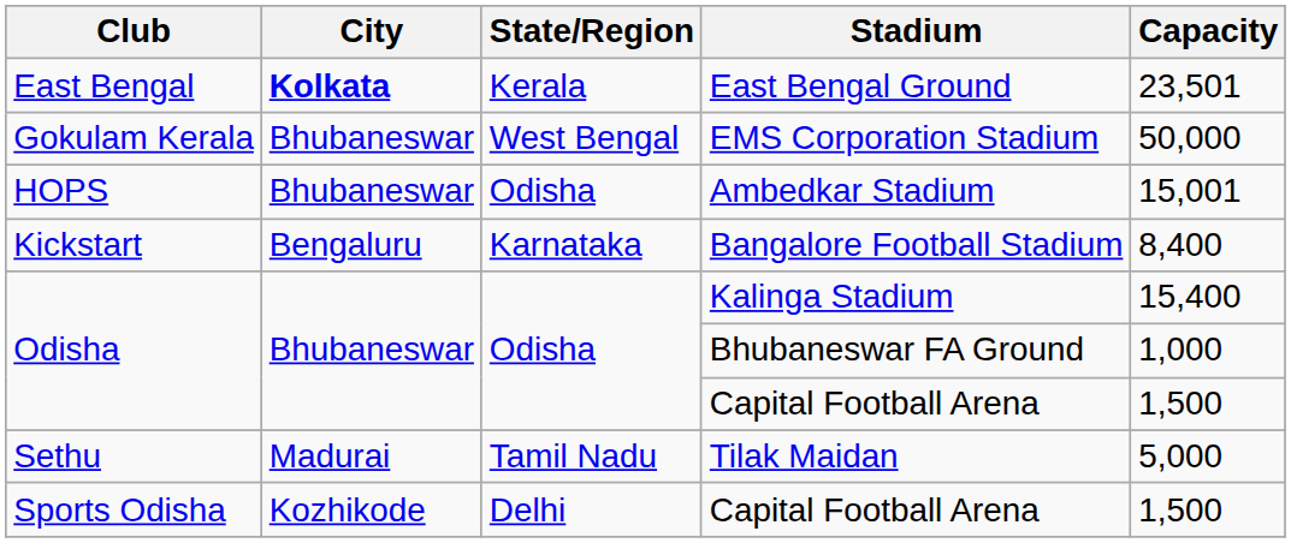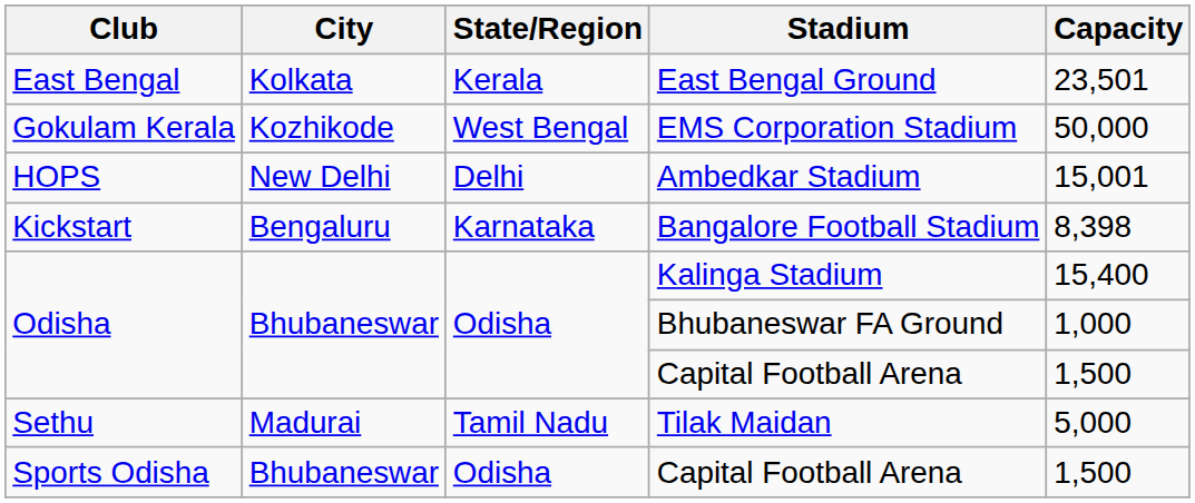East Bengal Ground | City: bold -> normal
EMS Corporation Stadium | City: Bhubaneswar -> Kozhikode
Ambedkar Stadium | City: Bhubaneswar -> New Delhi
Ambedkar Stadium | State/Region: Odisha -> Delhi
Bangalore Football Stadium | Capacity: 8,400 -> 8,398
Sports Odisha / Capital Football Arena | City: Kozhikode -> Bhubaneswar
Sports Odisha / Capital Football Arena | State/Region: Delhi -> Odisha
